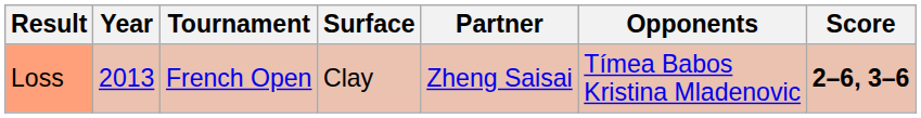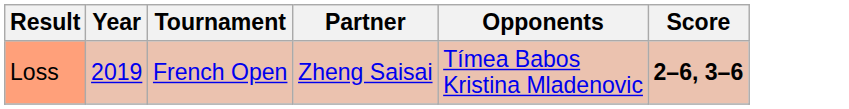- column: Surface | Clay
Loss | Year: 2013 -> 2019
